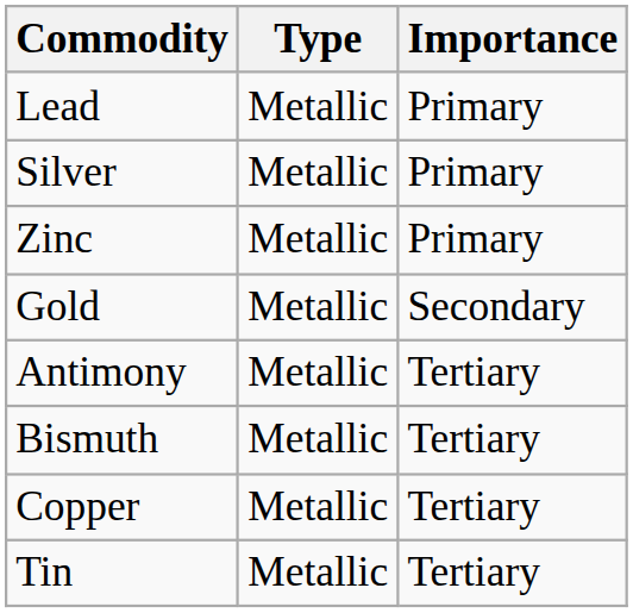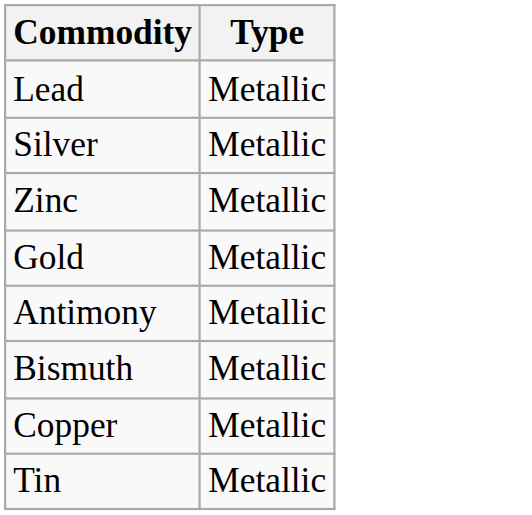- column: Importance | Primary | Primary | Primary | Secondary | Tertiary | Tertiary | Tertiary | Tertiary
